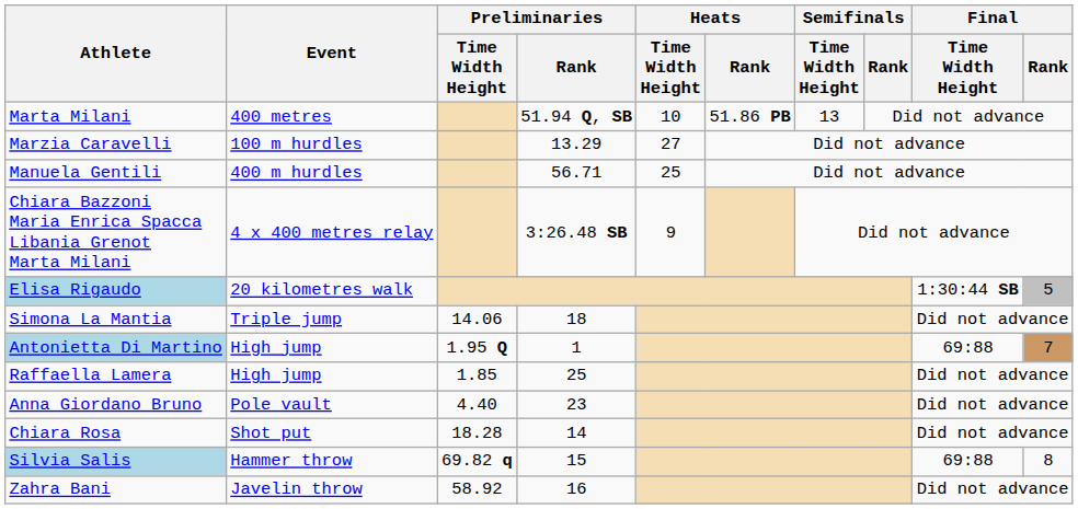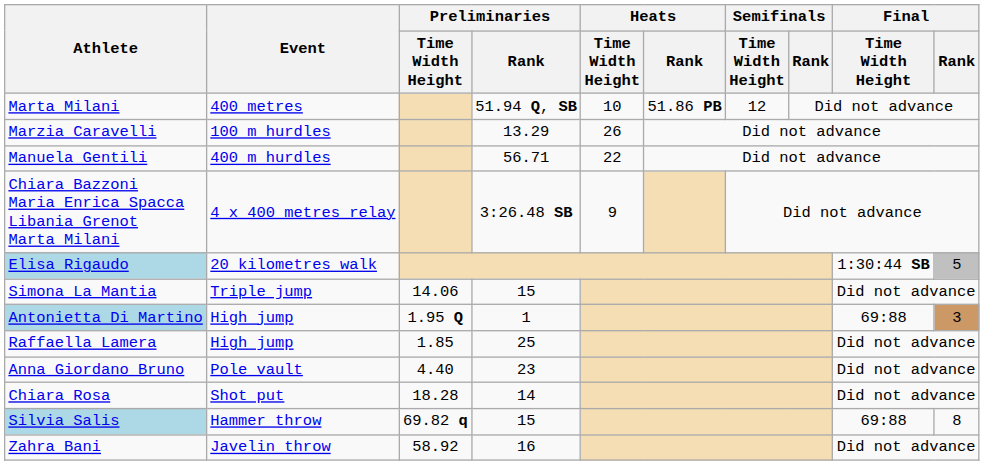Marta Milani | Semifinals / Rank: 13 -> 12
Marzia Caravelli | Heats / Rank: 27 -> 26
Manuela Gentili | Heats / Rank: 25 -> 22
Simona La Mantia | Preliminaries / Rank: 18 -> 15
Antonietta Di Martino | Final / Rank: 7 -> 3
